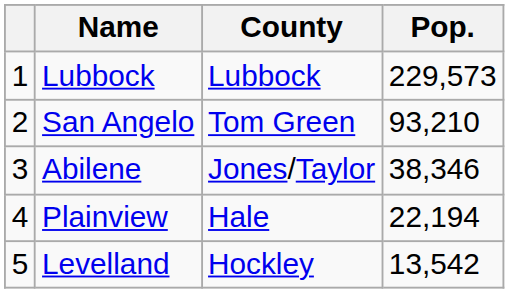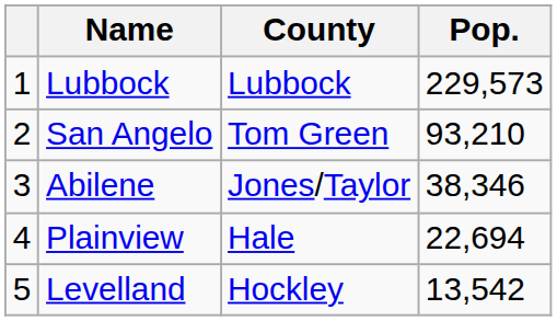Plainview | Pop.: 22,194 -> 22,694
